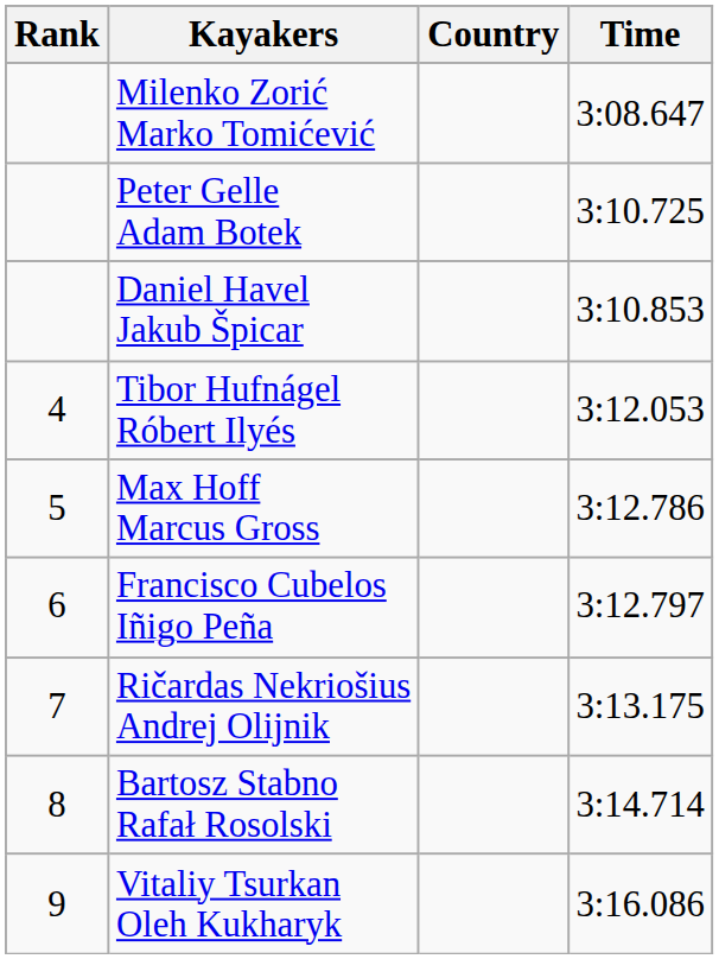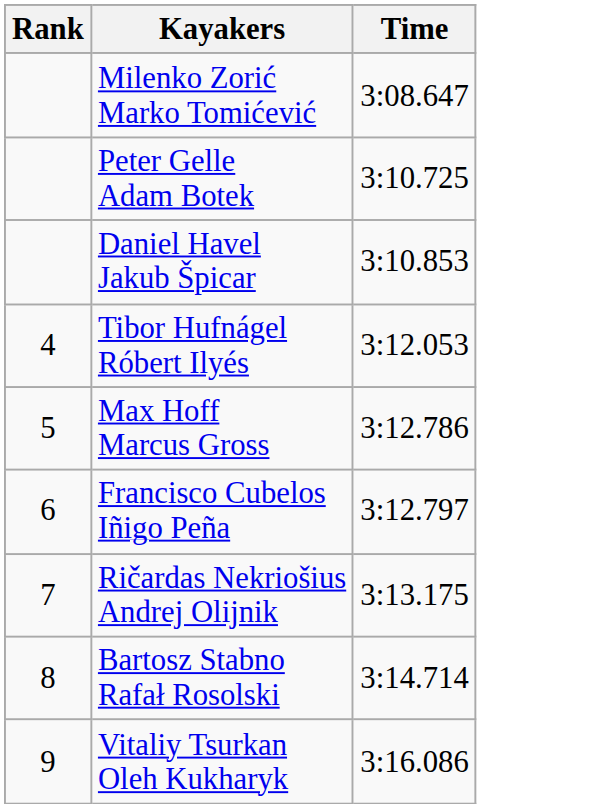- column: Country
